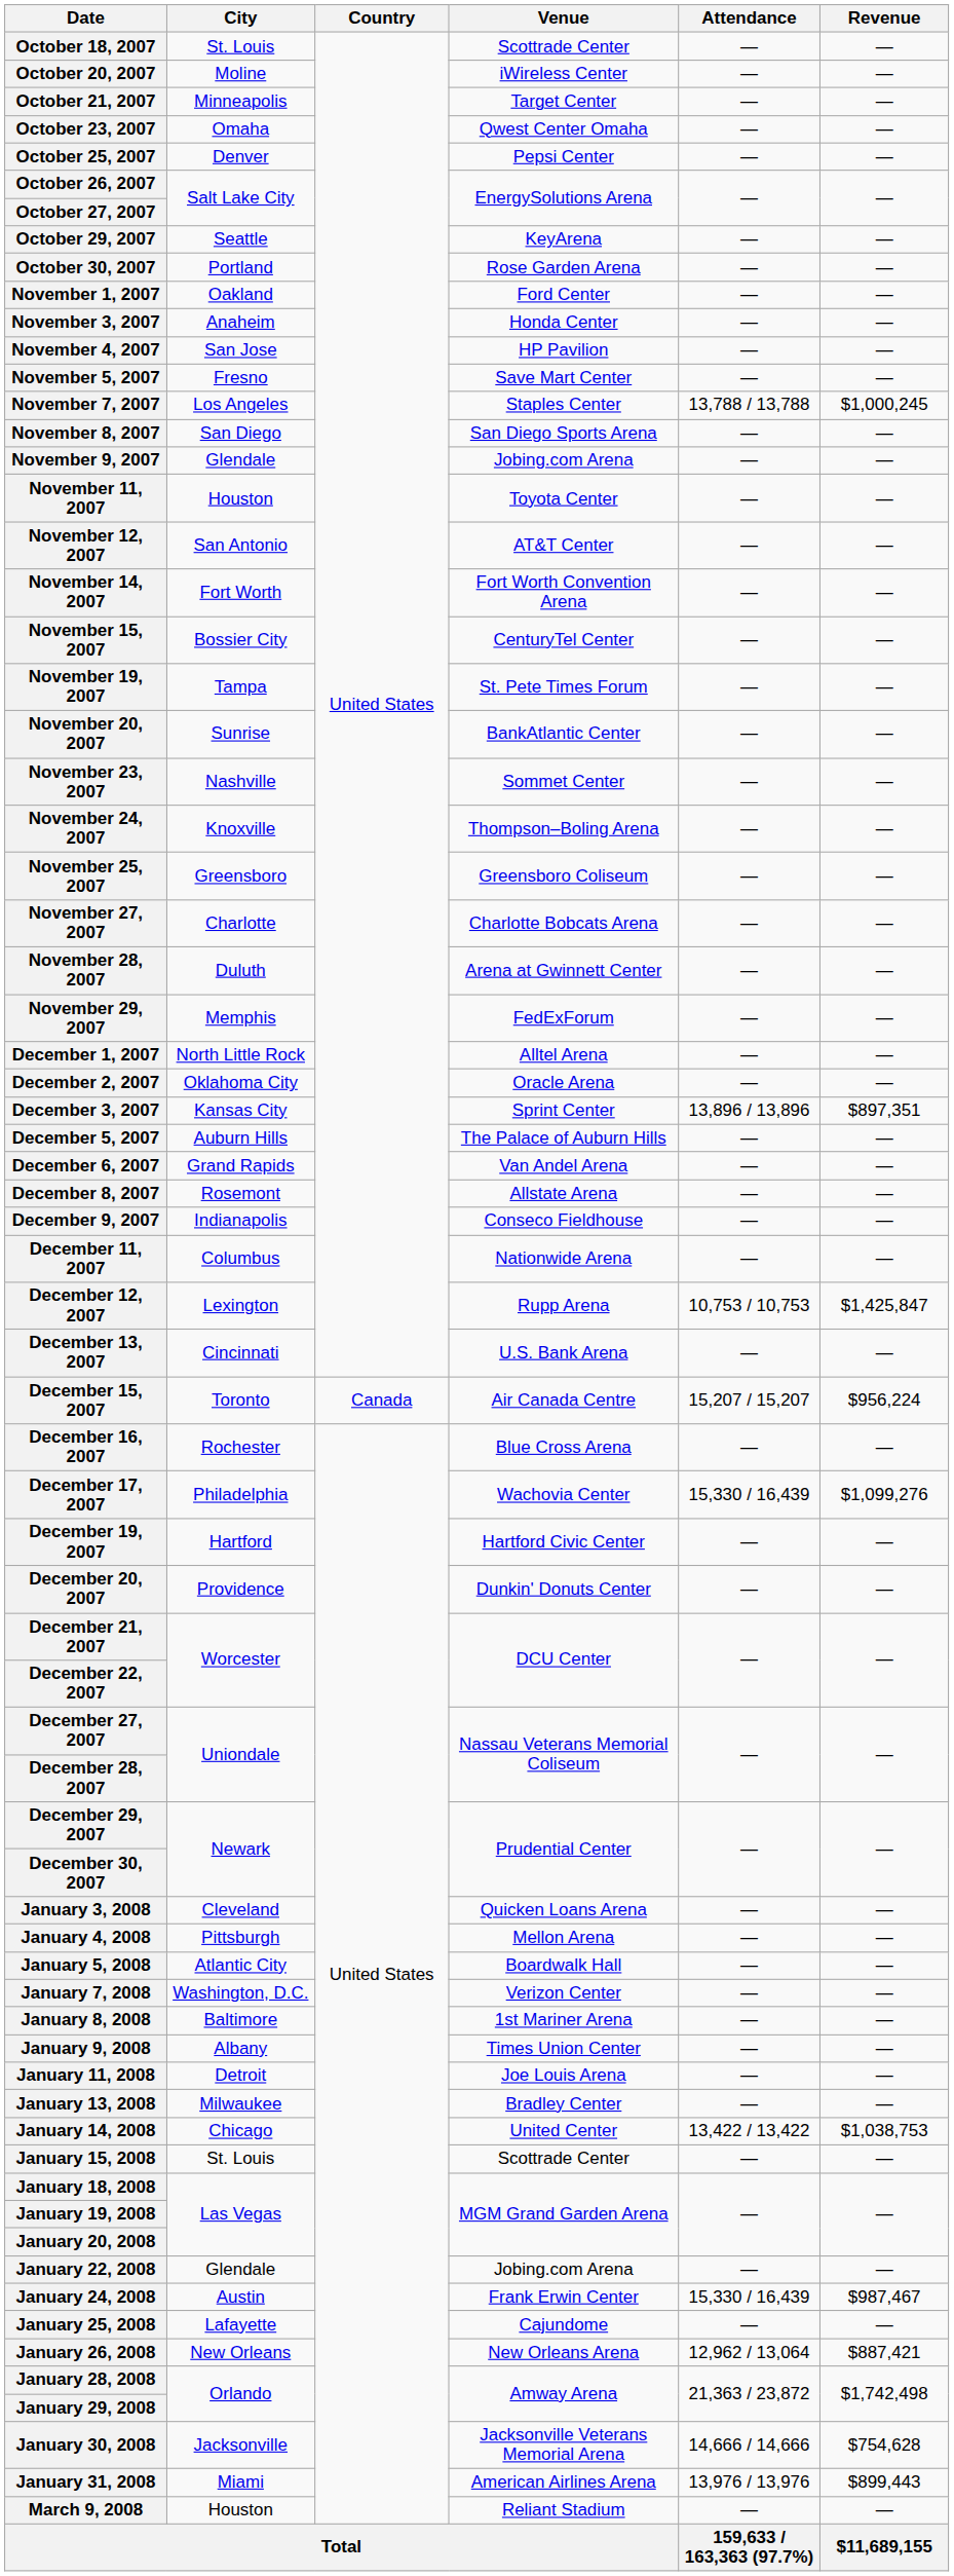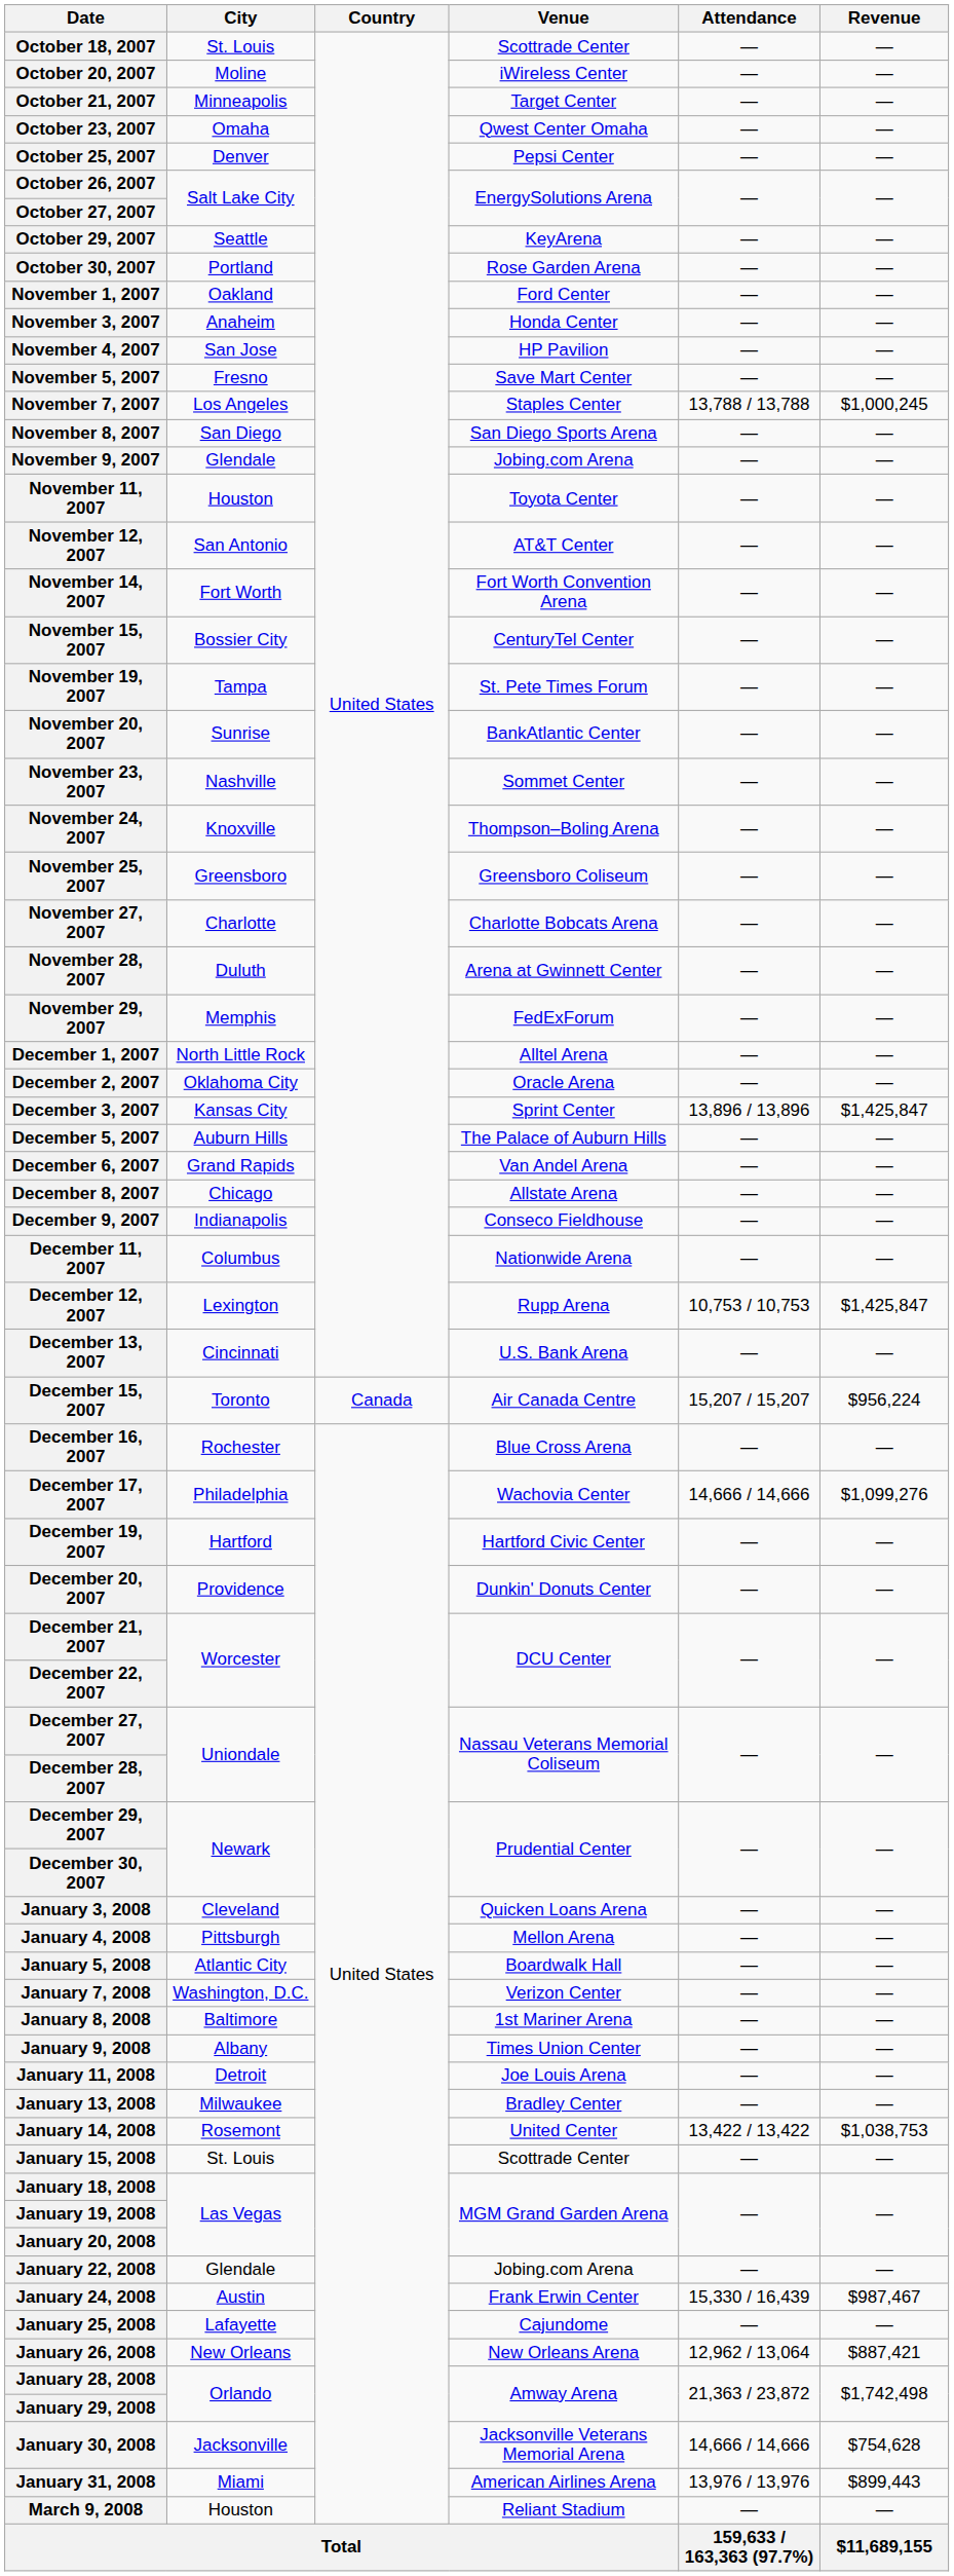December 3, 2007 | Revenue: $897,351 -> $1,425,847
December 8, 2007 | City: Rosemont -> Chicago
December 17, 2007 | Attendance: 15,330 / 16,439 -> 14,666 / 14,666
January 14, 2008 | City: Chicago -> Rosemont
